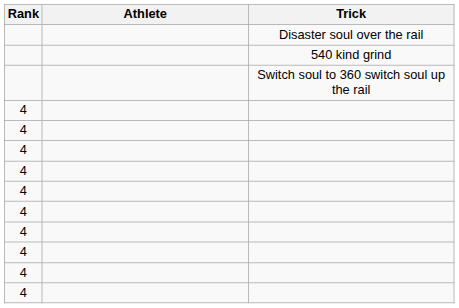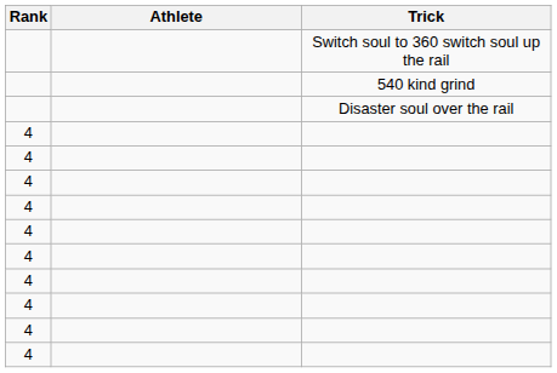rows swapped: Switch soul to 360 switch soul up the rail <-> Disaster soul over the rail
